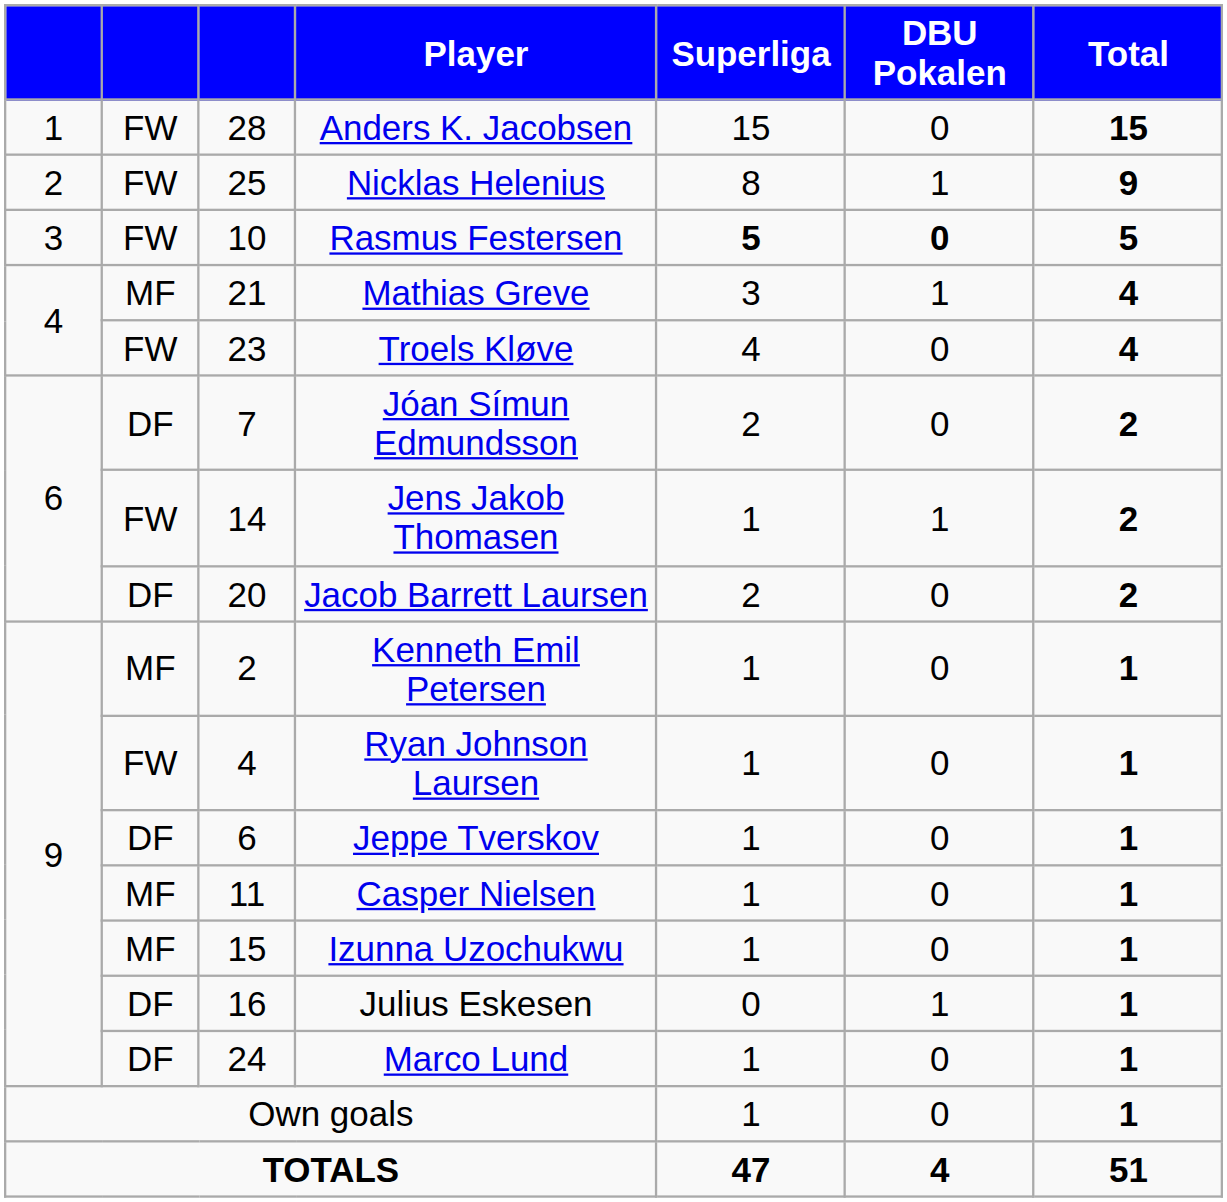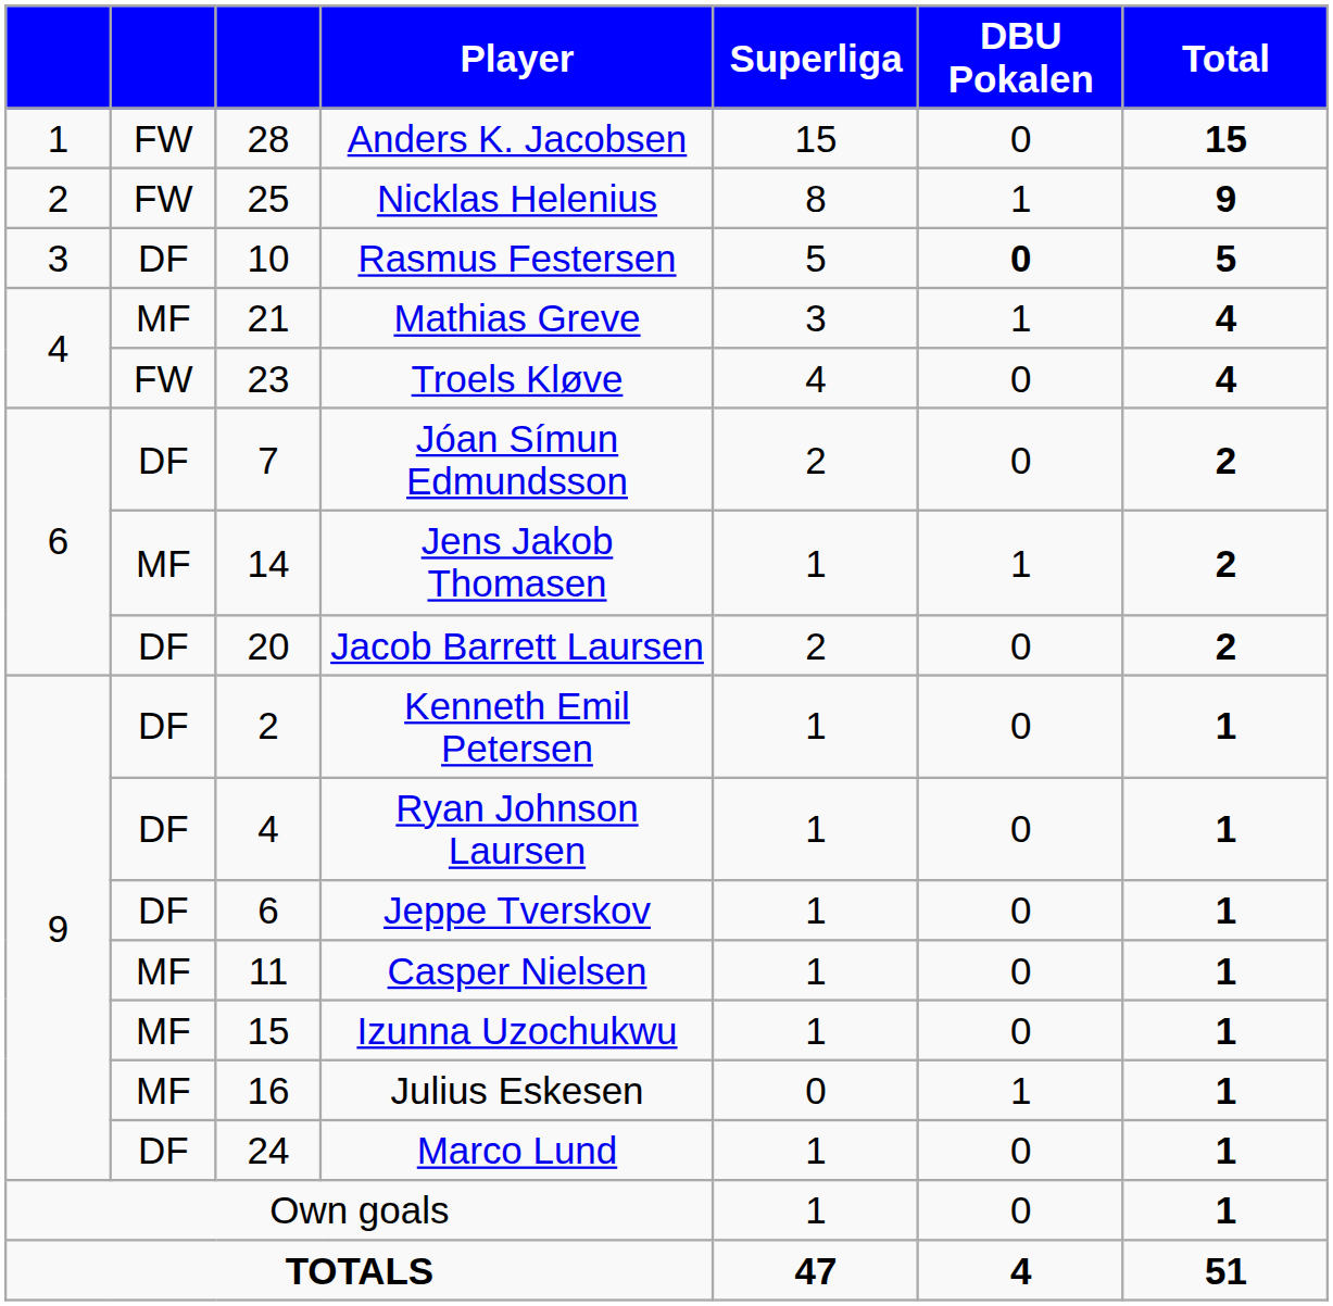Rasmus Festersen | column 2: FW -> DF
Rasmus Festersen | Superliga: bold -> normal
Jens Jakob Thomasen | column 2: FW -> MF
Kenneth Emil Petersen | column 2: MF -> DF
Ryan Johnson Laursen | column 2: FW -> DF
Julius Eskesen | column 2: DF -> MF
